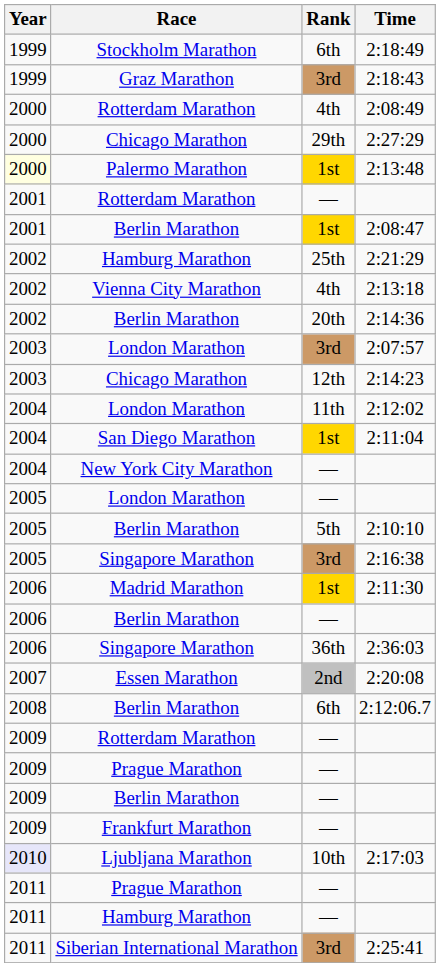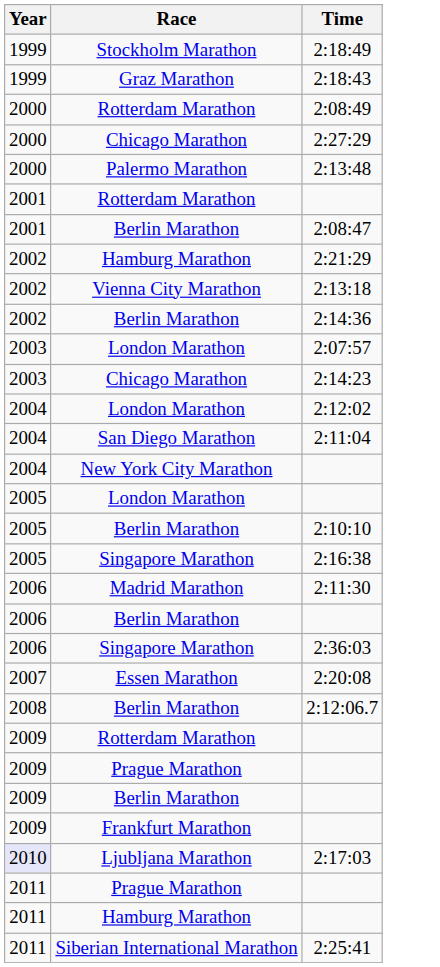- column: Rank | 6th | 3rd | 4th | 29th | 1st | — | 1st | 25th | 4th | 20th | 3rd | 12th | 11th | 1st | — | — | 5th | 3rd | 1st | — | 36th | 2nd | 6th | — | — | — | — | 10th | — | — | 3rd
2:13:48 | Year: lightyellow background -> no background
